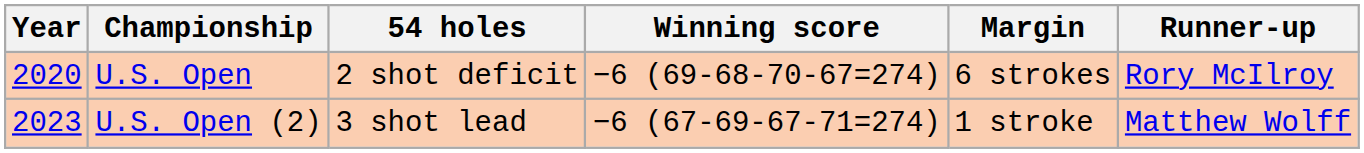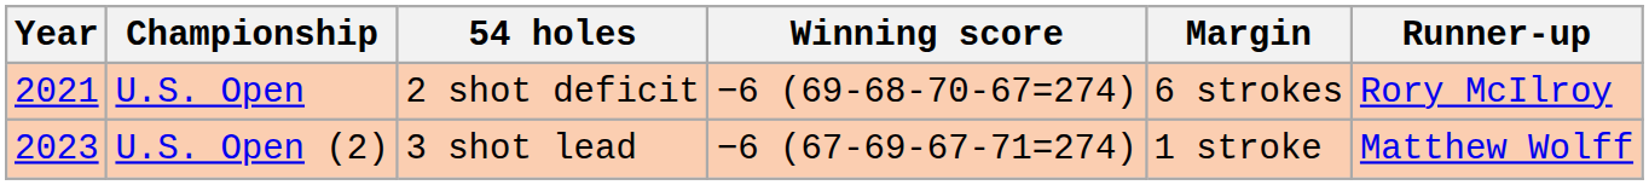U.S. Open | Year: 2020 -> 2021
